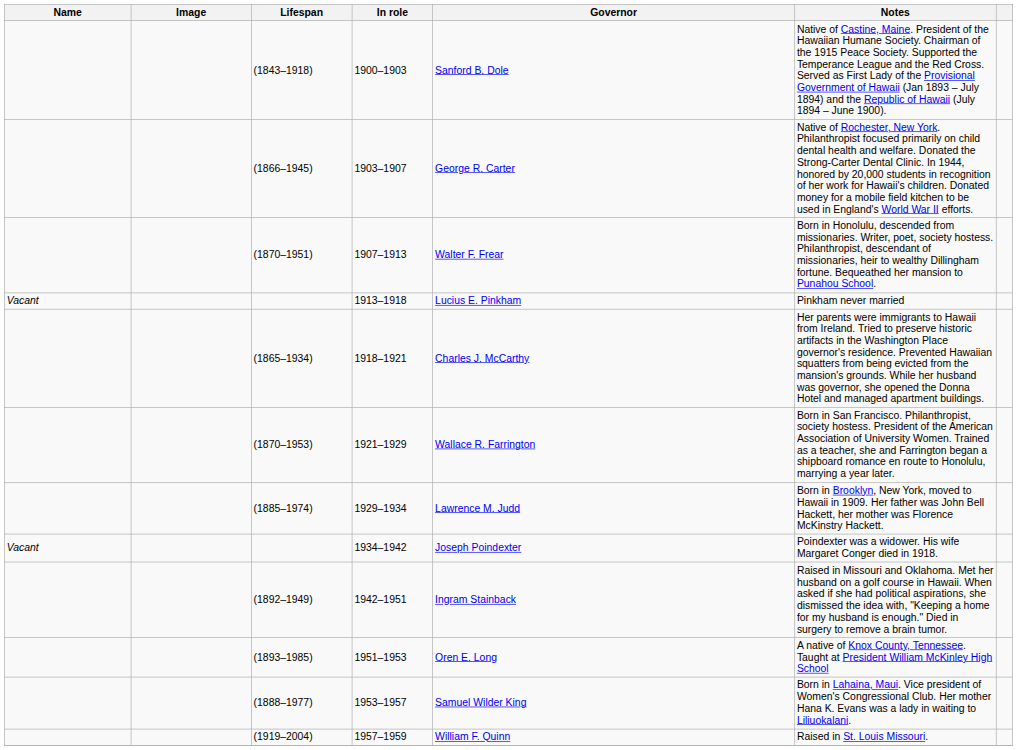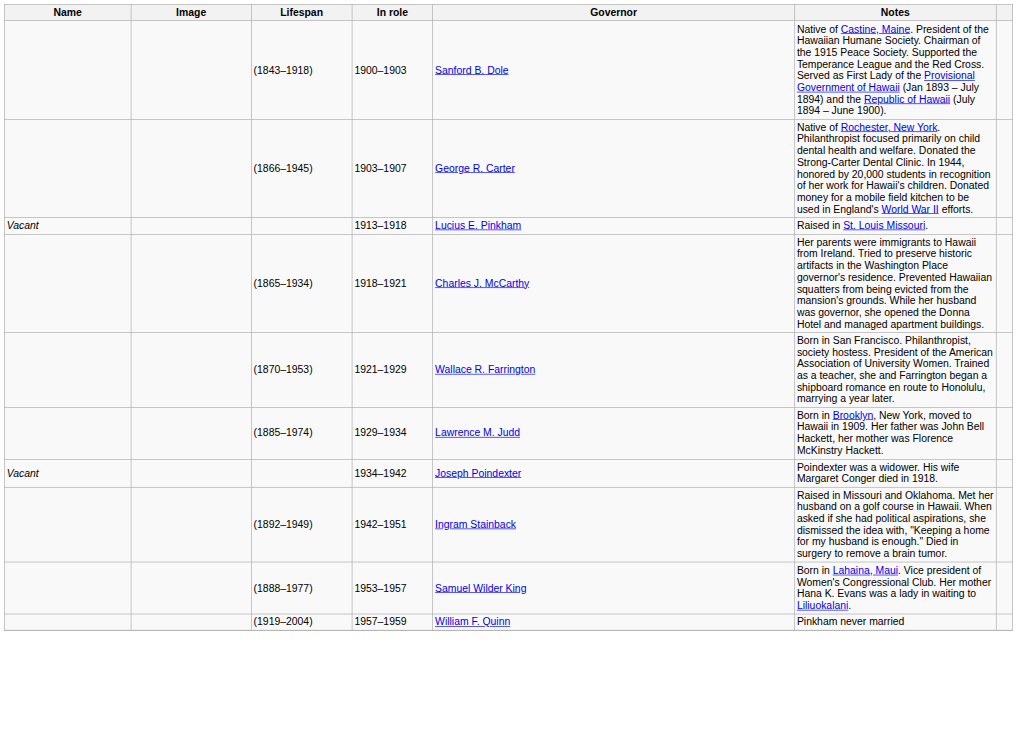- row: (1870–1951) | 1907–1913 | Walter F. Frear | Born in Honolulu, descended from missionaries. Writer, poet, society hostess. Philanthropist, descendant of missionaries, heir to wealthy Dillingham fortune. Bequeathed her mansion to Punahou School.
1913–1918 | Notes: Pinkham never married -> Raised in St. Louis Missouri.
- row: (1893–1985) | 1951–1953 | Oren E. Long | A native of Knox County, Tennessee. Taught at President William McKinley High School
1957–1959 | Notes: Raised in St. Louis Missouri. -> Pinkham never married
